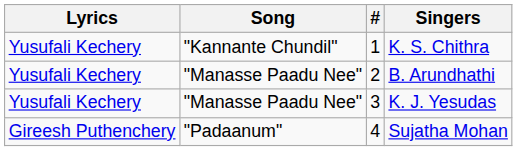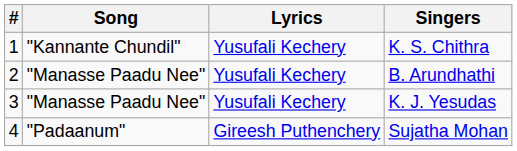columns swapped: # <-> Lyrics
